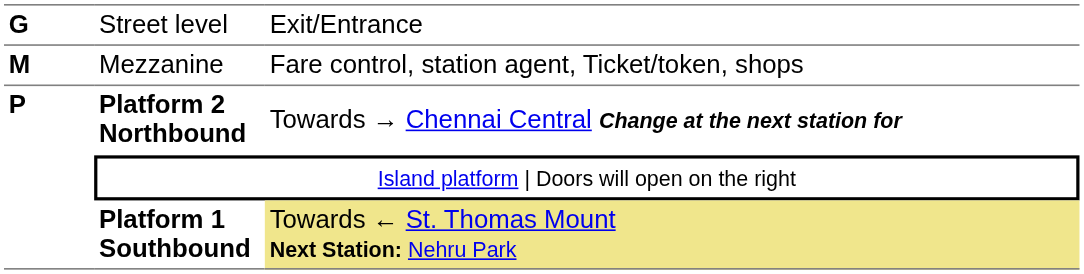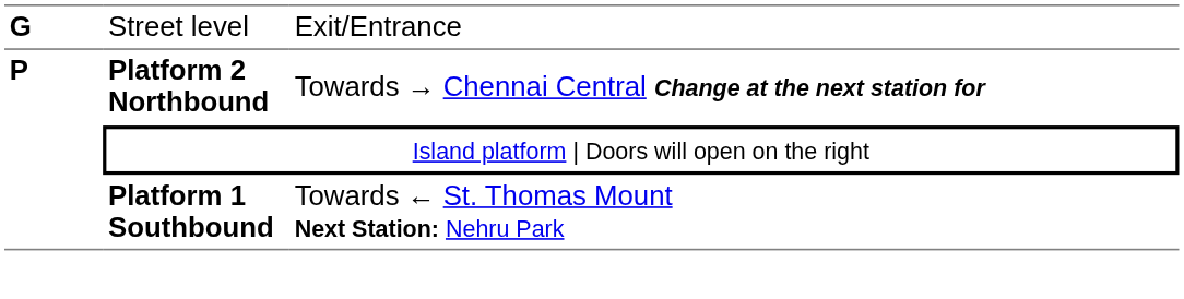- row: M | Mezzanine | Fare control, station agent, Ticket/token, shops
Platform 1 Southbound | column 3: khaki background -> no background
